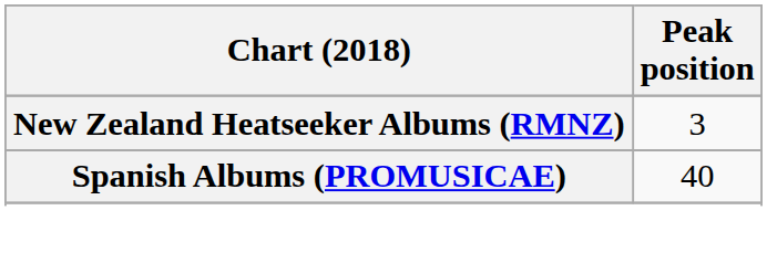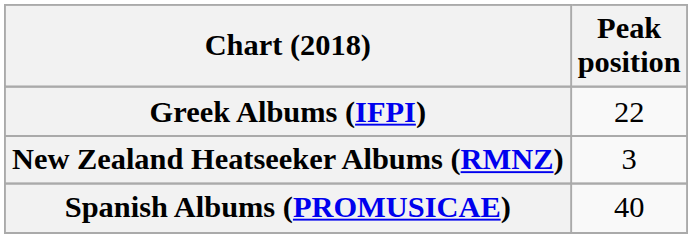+ row: Greek Albums (IFPI) | 22
